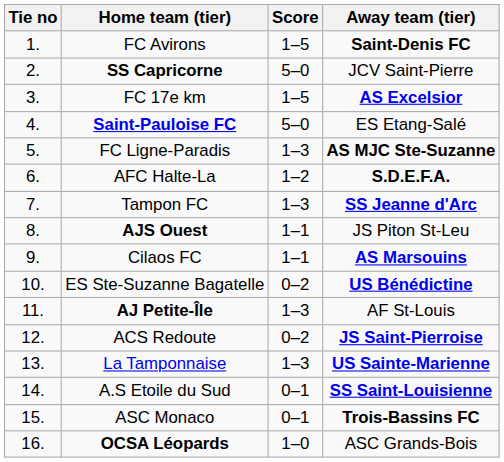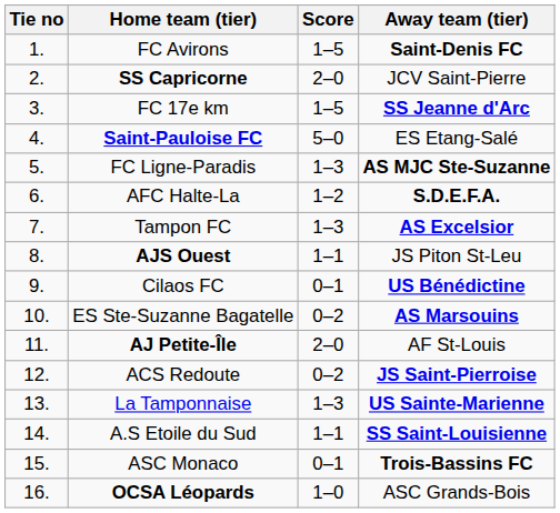SS Capricorne | Score: 5–0 -> 2–0
FC 17e km | Away team (tier): AS Excelsior -> SS Jeanne d'Arc
Tampon FC | Away team (tier): SS Jeanne d'Arc -> AS Excelsior
Cilaos FC | Score: 1–1 -> 0–1
Cilaos FC | Away team (tier): AS Marsouins -> US Bénédictine
ES Ste-Suzanne Bagatelle | Away team (tier): US Bénédictine -> AS Marsouins
AJ Petite-Île | Score: 1–3 -> 2–0
A.S Etoile du Sud | Score: 0–1 -> 1–1
